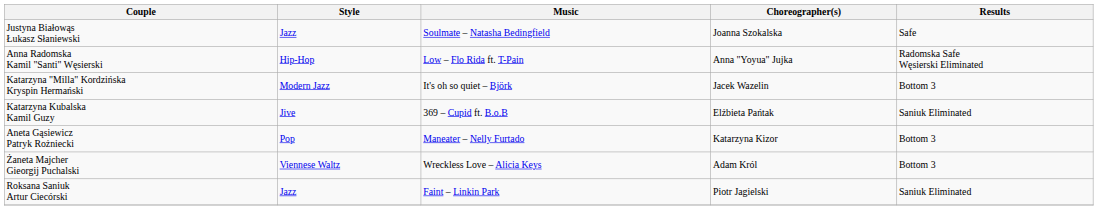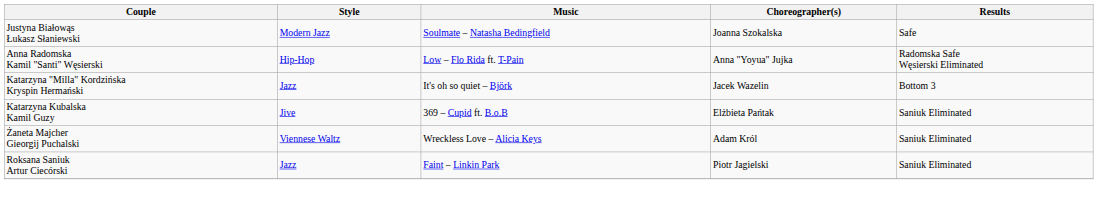Justyna Białowąs Łukasz Słaniewski | Style: Jazz -> Modern Jazz
Katarzyna "Milla" Kordzińska Kryspin Hermański | Style: Modern Jazz -> Jazz
- row: Aneta Gąsiewicz Patryk Rożniecki | Pop | Maneater – Nelly Furtado | Katarzyna Kizor | Bottom 3
Żaneta Majcher Gieorgij Puchalski | Results: Bottom 3 -> Saniuk Eliminated
